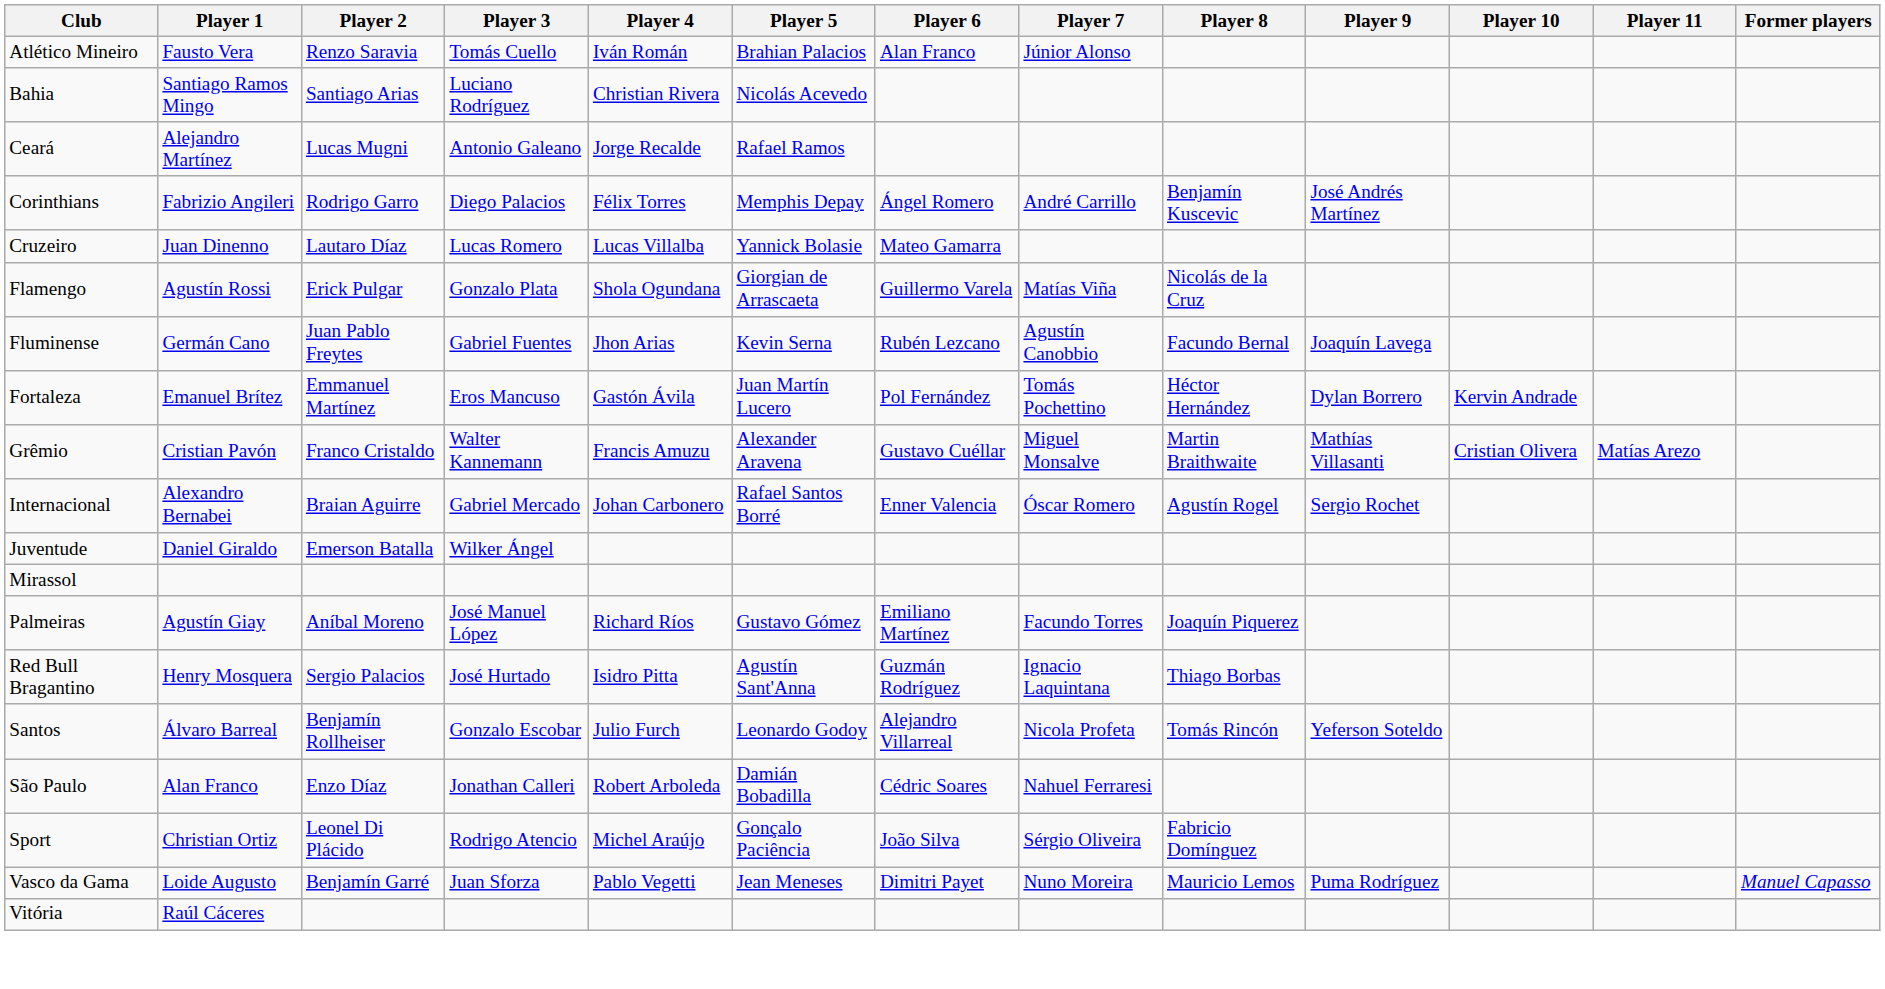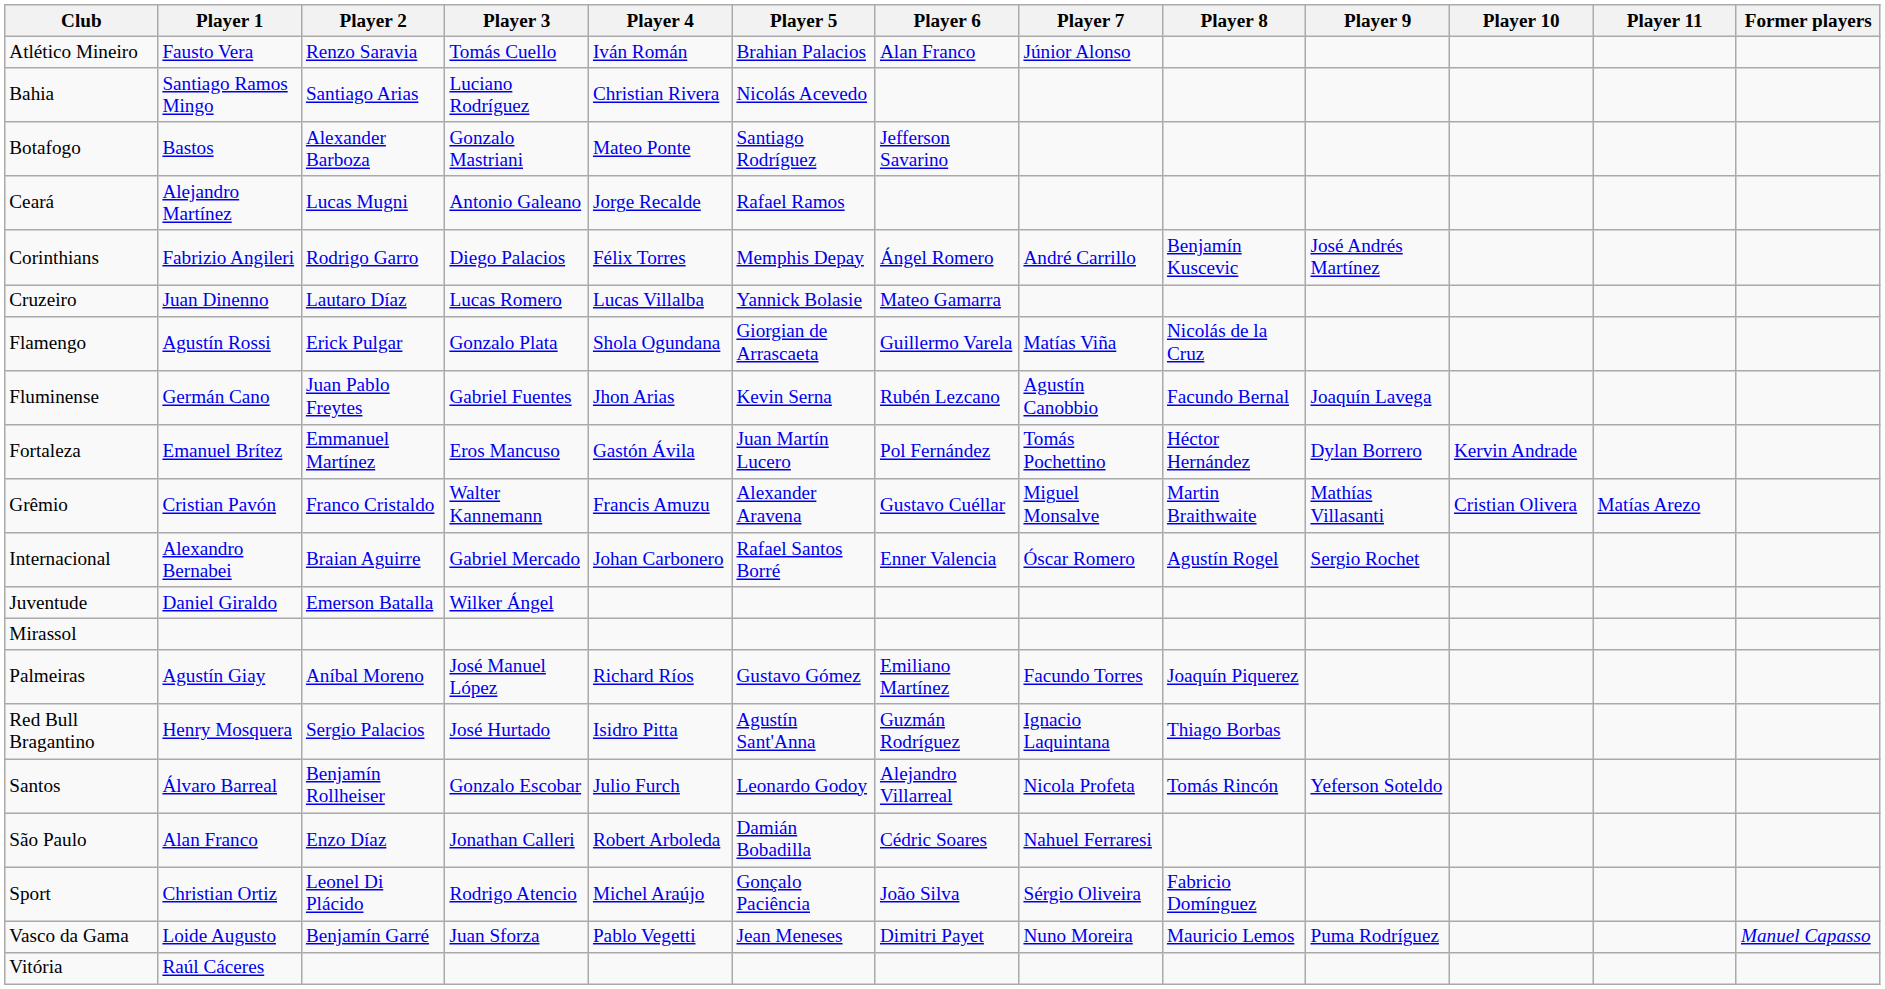+ row: Botafogo | Bastos | Alexander Barboza | Gonzalo Mastriani | Mateo Ponte | Santiago Rodríguez | Jefferson Savarino
